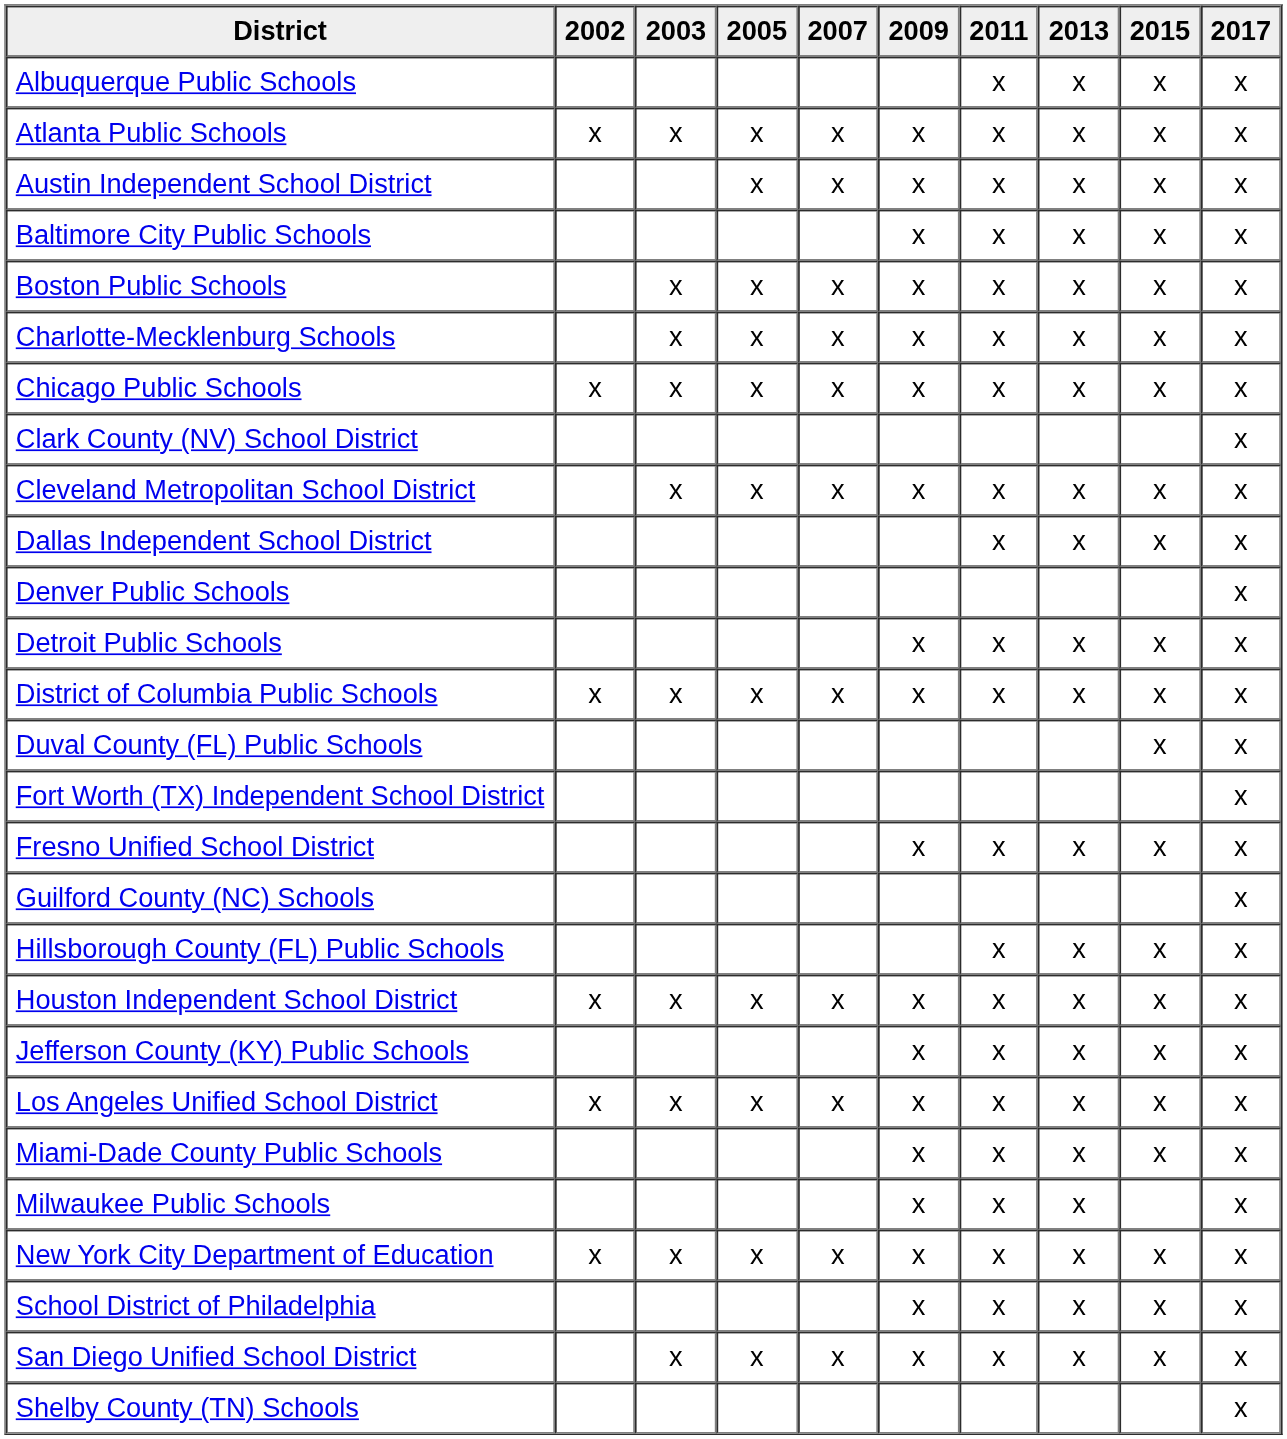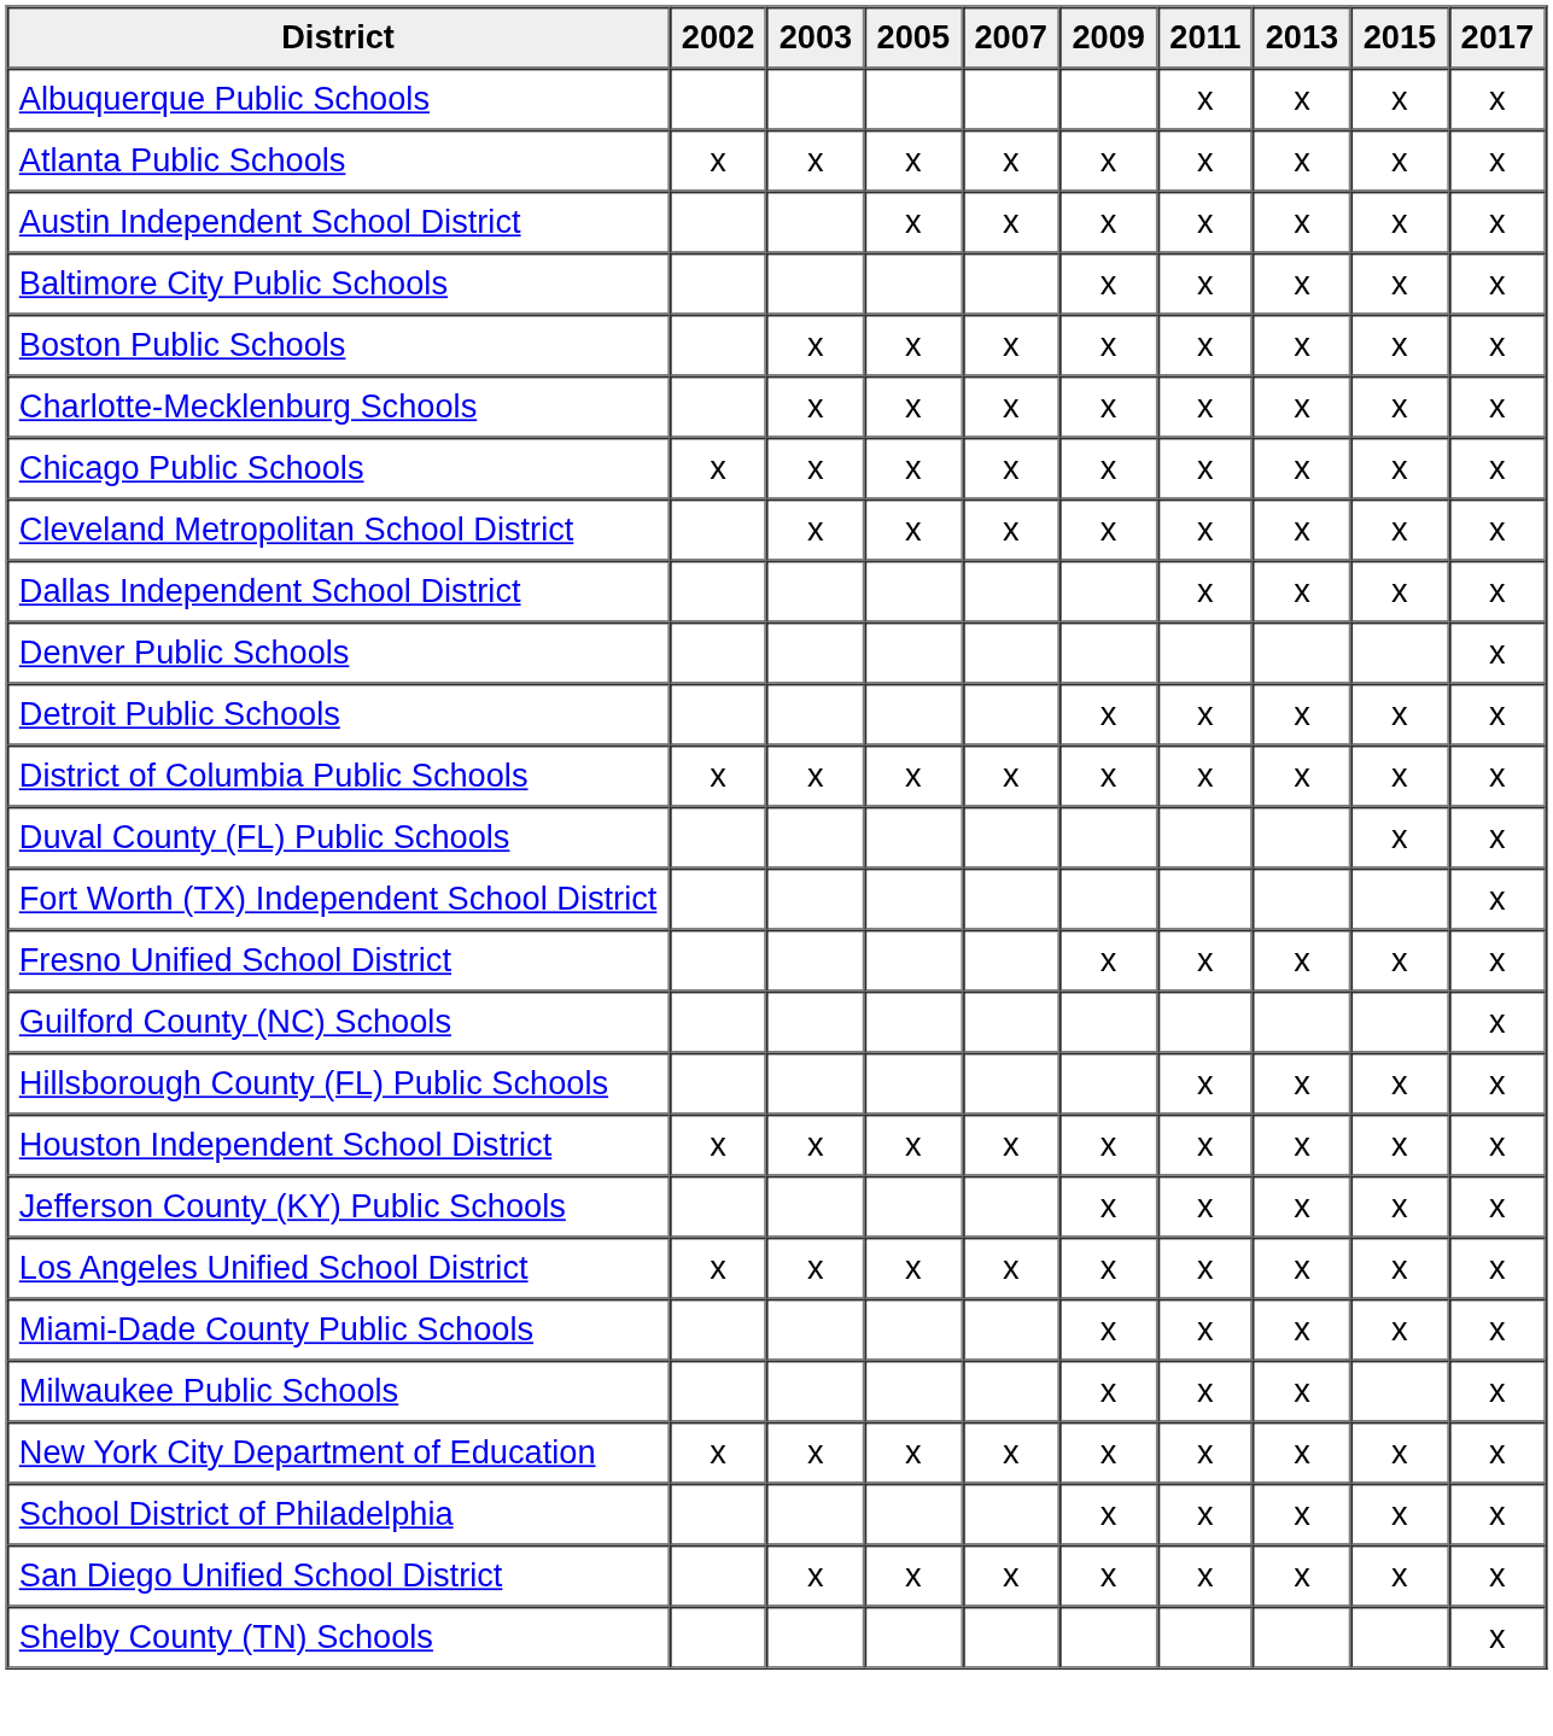- row: Clark County (NV) School District | x
